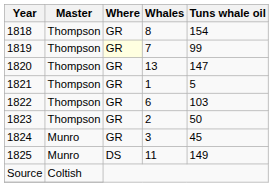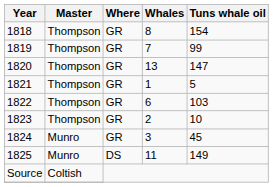1819 | Where: lightyellow background -> no background
1823 | Tuns whale oil: 50 -> 10
